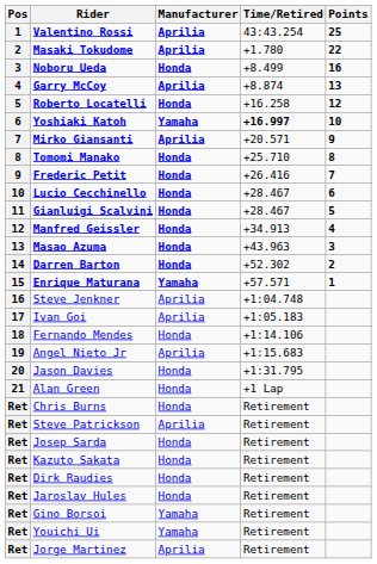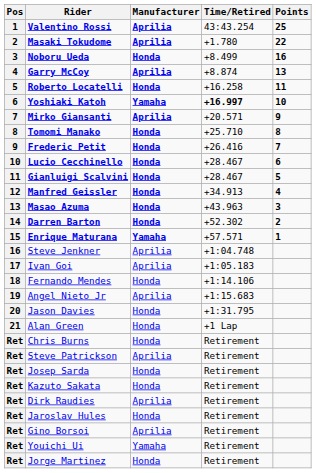Roberto Locatelli | Points: 12 -> 11
Dirk Raudies | Manufacturer: Honda -> Aprilia
Gino Borsoi | Manufacturer: Yamaha -> Aprilia
Jorge Martinez | Manufacturer: Aprilia -> Honda
